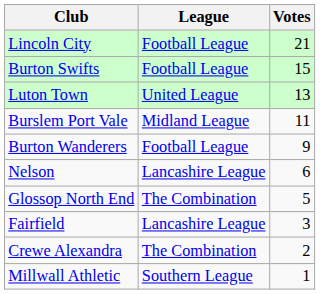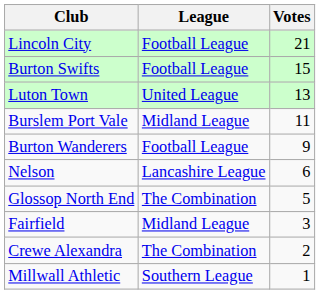Fairfield | League: Lancashire League -> Midland League
